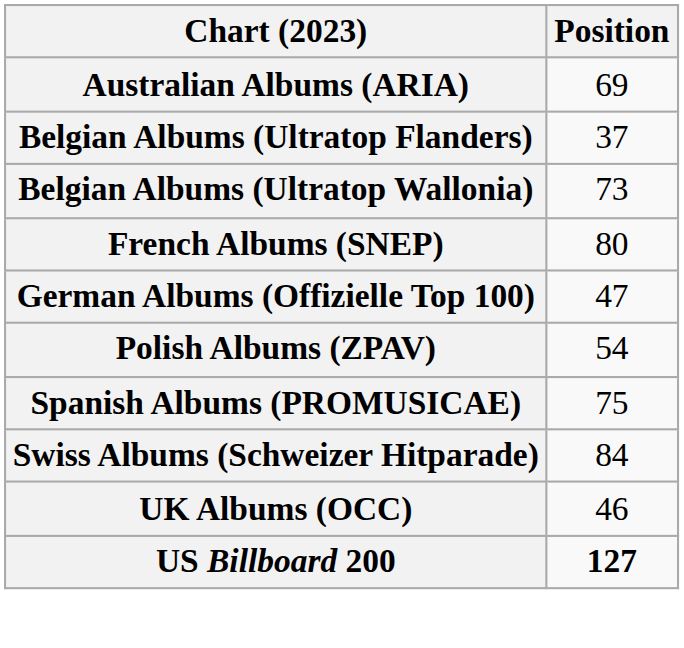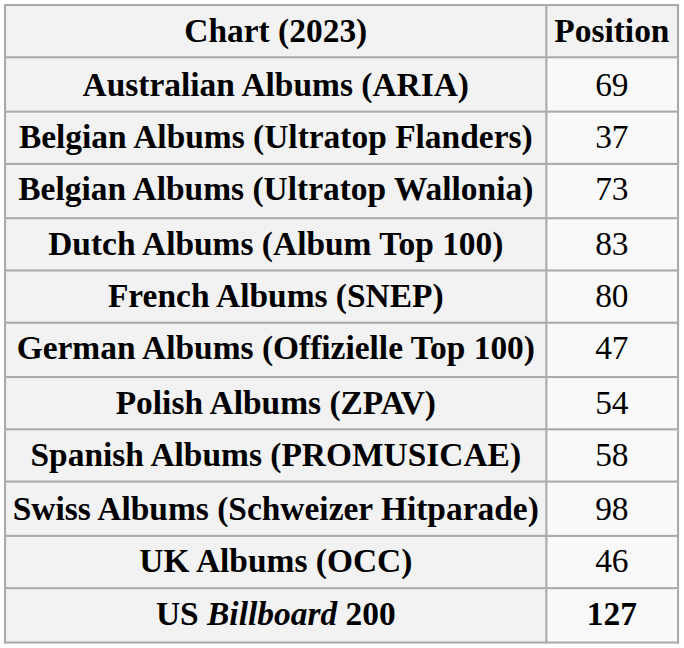+ row: Dutch Albums (Album Top 100) | 83
Spanish Albums (PROMUSICAE) | Position: 75 -> 58
Swiss Albums (Schweizer Hitparade) | Position: 84 -> 98
